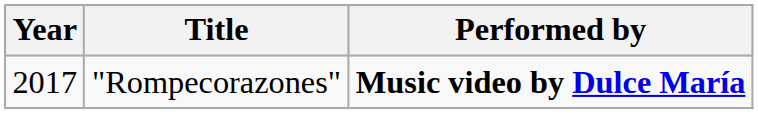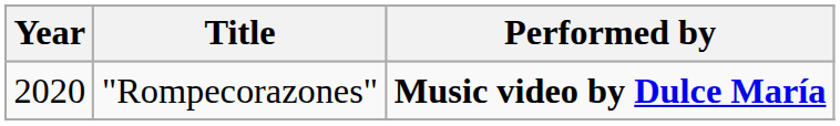"Rompecorazones" | Year: 2017 -> 2020
